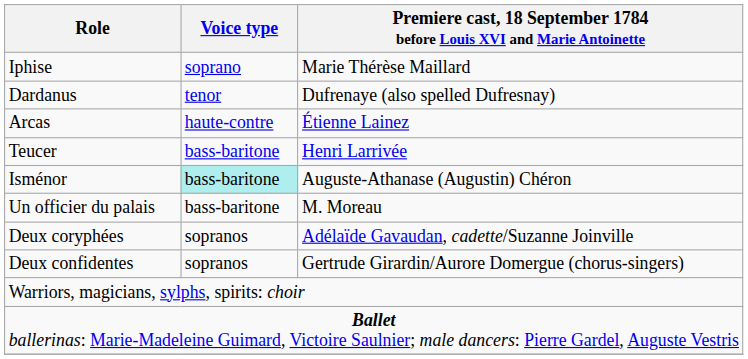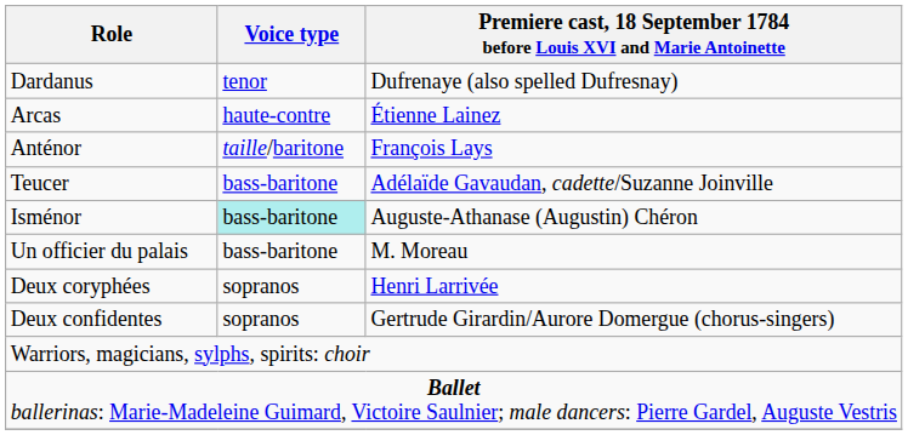- row: Iphise | soprano | Marie Thérèse Maillard
+ row: Anténor | taille/baritone | François Lays
Teucer | column 3: Henri Larrivée -> Adélaïde Gavaudan, cadette/Suzanne Joinville
Deux coryphées | column 3: Adélaïde Gavaudan, cadette/Suzanne Joinville -> Henri Larrivée
